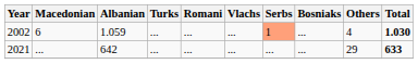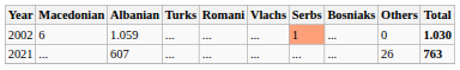2002 | Others: 4 -> 0
2021 | Albanian: 642 -> 607
2021 | Others: 29 -> 26
2021 | Total: 633 -> 763
